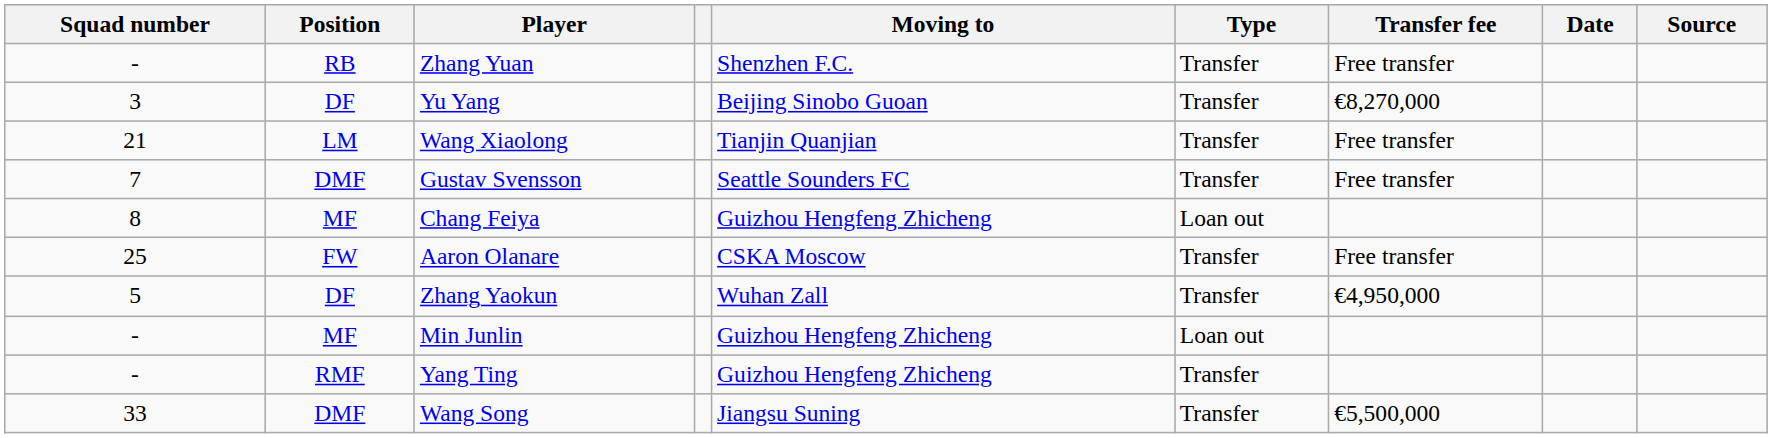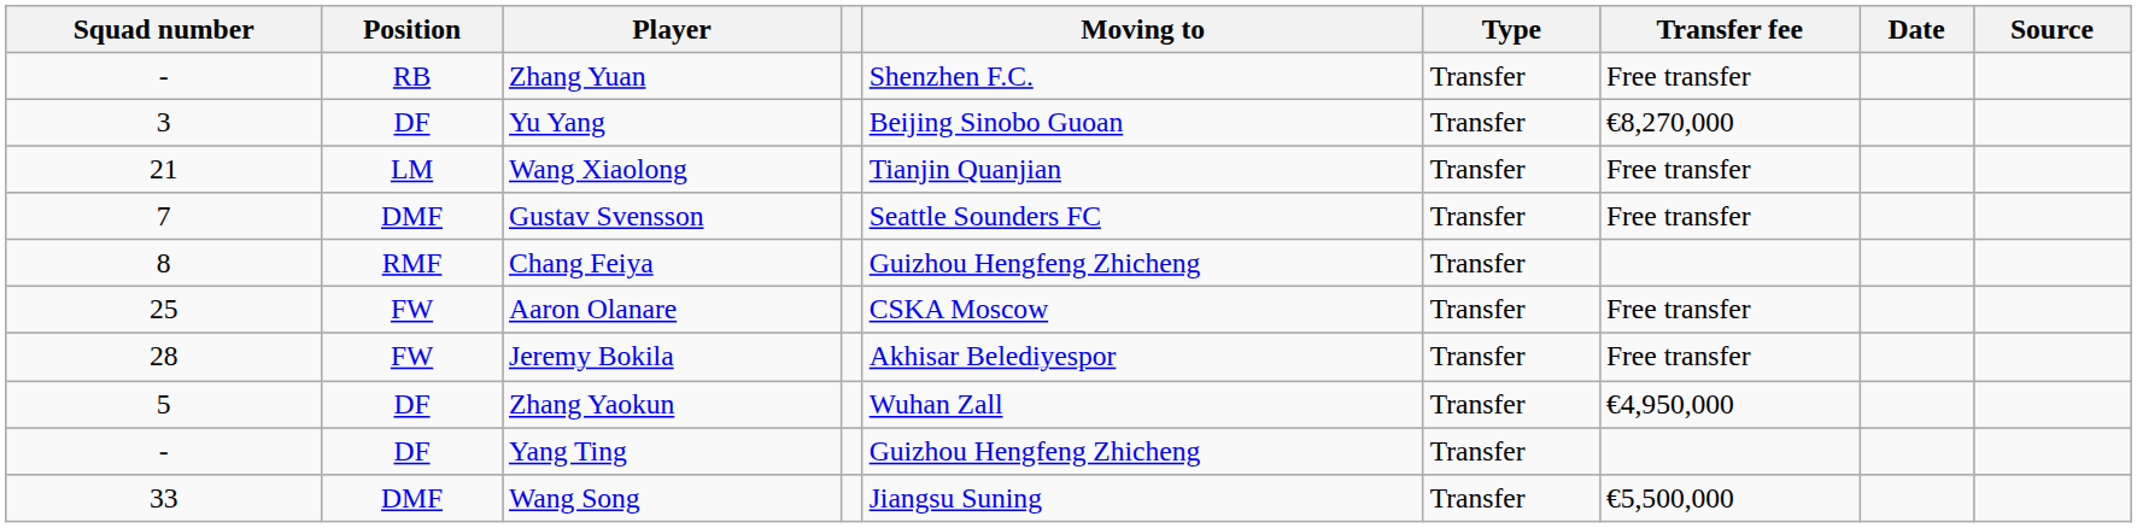Chang Feiya | Position: MF -> RMF
Chang Feiya | Type: Loan out -> Transfer
+ row: 28 | FW | Jeremy Bokila | Akhisar Belediyespor | Transfer | Free transfer
- row: - | MF | Min Junlin | Guizhou Hengfeng Zhicheng | Loan out
Yang Ting | Position: RMF -> DF
